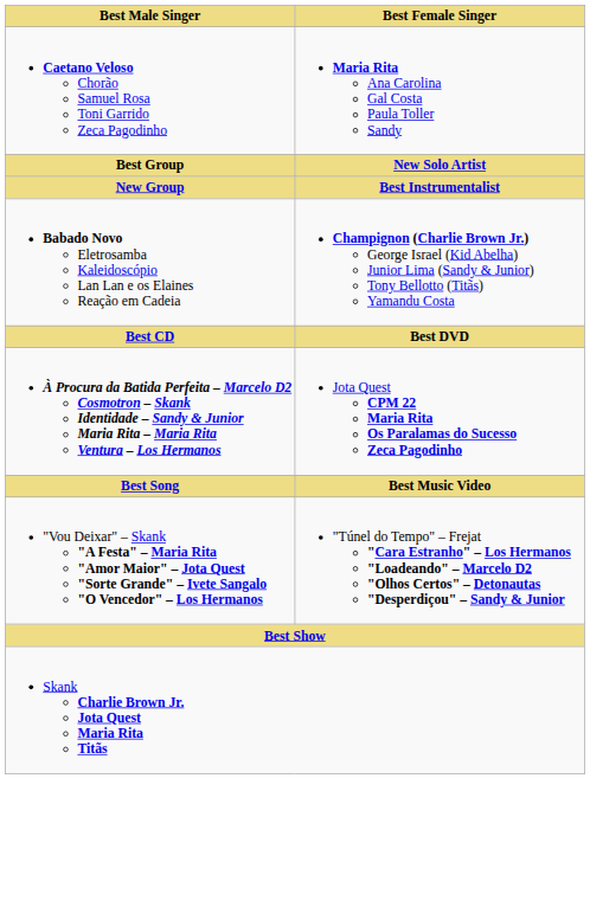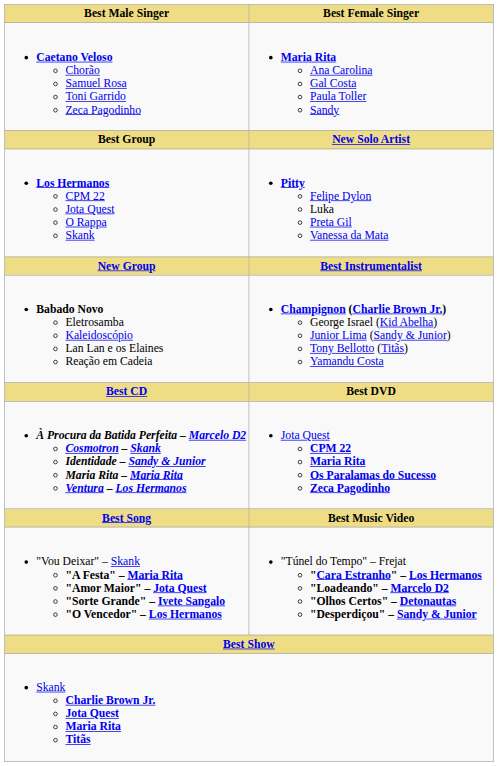+ row: Los Hermanos CPM 22 Jota Quest O Rappa Skank | Pitty Felipe Dylon Luka Preta Gil Vanessa da Mata
